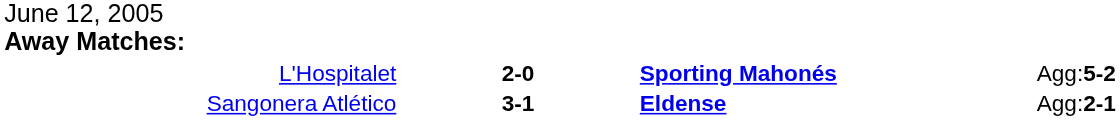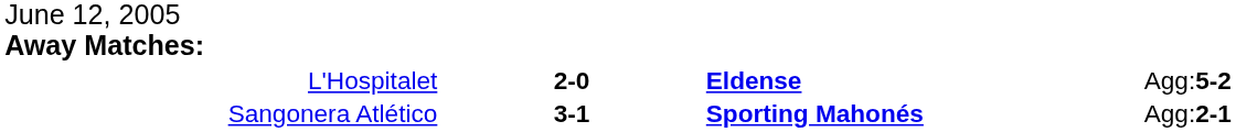L'Hospitalet | column 3: Sporting Mahonés -> Eldense
Sangonera Atlético | column 3: Eldense -> Sporting Mahonés
